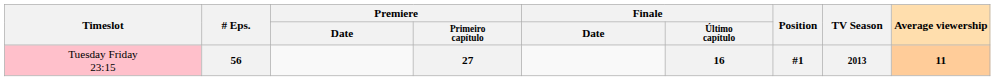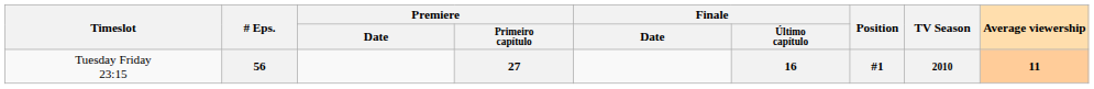56 | Timeslot: pink background -> no background
56 | TV Season: 2013 -> 2010
